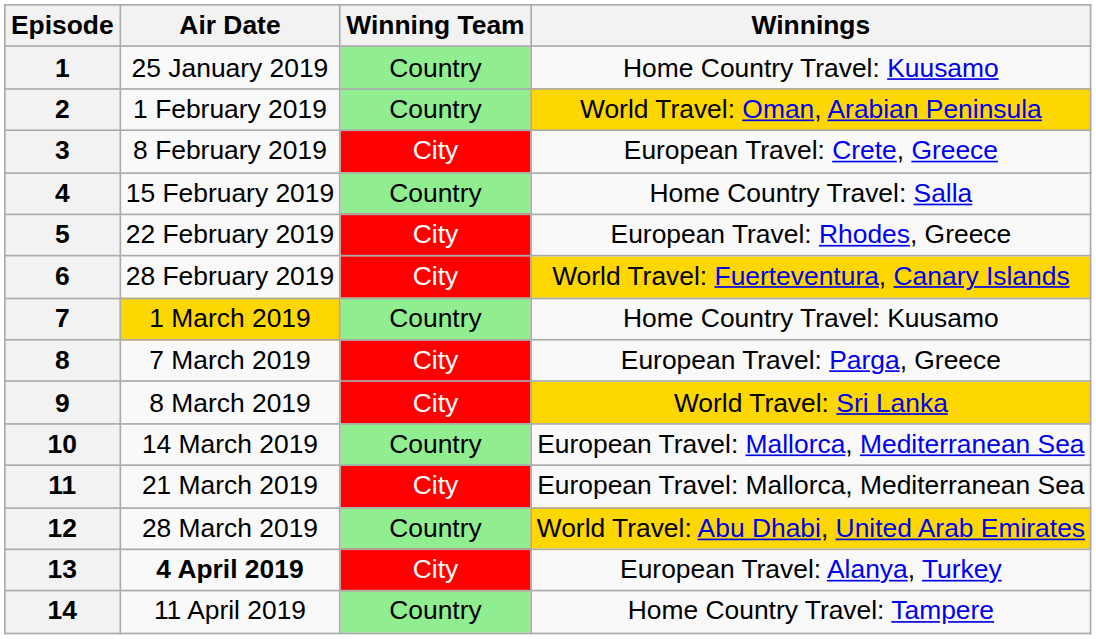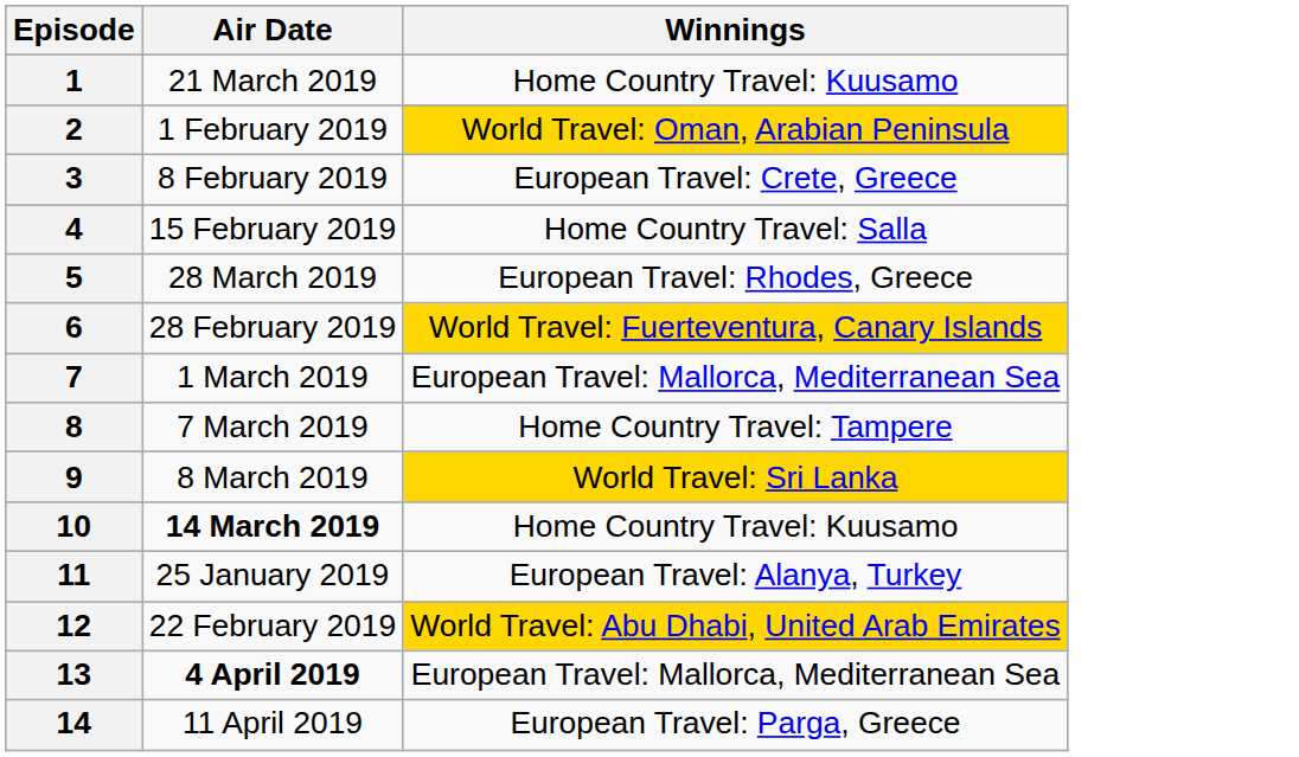- column: Winning Team | Country | Country | City | Country | City | City | Country | City | City | Country | City | Country | City | Country
1 | Air Date: 25 January 2019 -> 21 March 2019
5 | Air Date: 22 February 2019 -> 28 March 2019
7 | Air Date: gold background -> no background
7 | Winnings: Home Country Travel: Kuusamo -> European Travel: Mallorca, Mediterranean Sea
8 | Winnings: European Travel: Parga, Greece -> Home Country Travel: Tampere
10 | Air Date: normal -> bold
10 | Winnings: European Travel: Mallorca, Mediterranean Sea -> Home Country Travel: Kuusamo
11 | Air Date: 21 March 2019 -> 25 January 2019
11 | Winnings: European Travel: Mallorca, Mediterranean Sea -> European Travel: Alanya, Turkey
12 | Air Date: 28 March 2019 -> 22 February 2019
13 | Winnings: European Travel: Alanya, Turkey -> European Travel: Mallorca, Mediterranean Sea
14 | Winnings: Home Country Travel: Tampere -> European Travel: Parga, Greece
